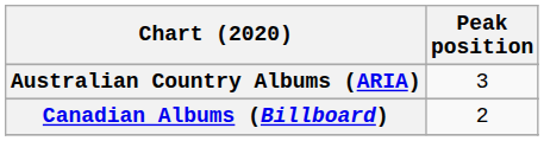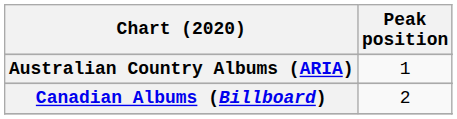Australian Country Albums (ARIA) | Peak position: 3 -> 1
